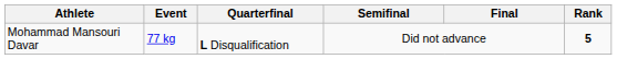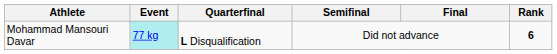Mohammad Mansouri Davar | Event: no background -> paleturquoise background
Mohammad Mansouri Davar | Rank: 5 -> 6
